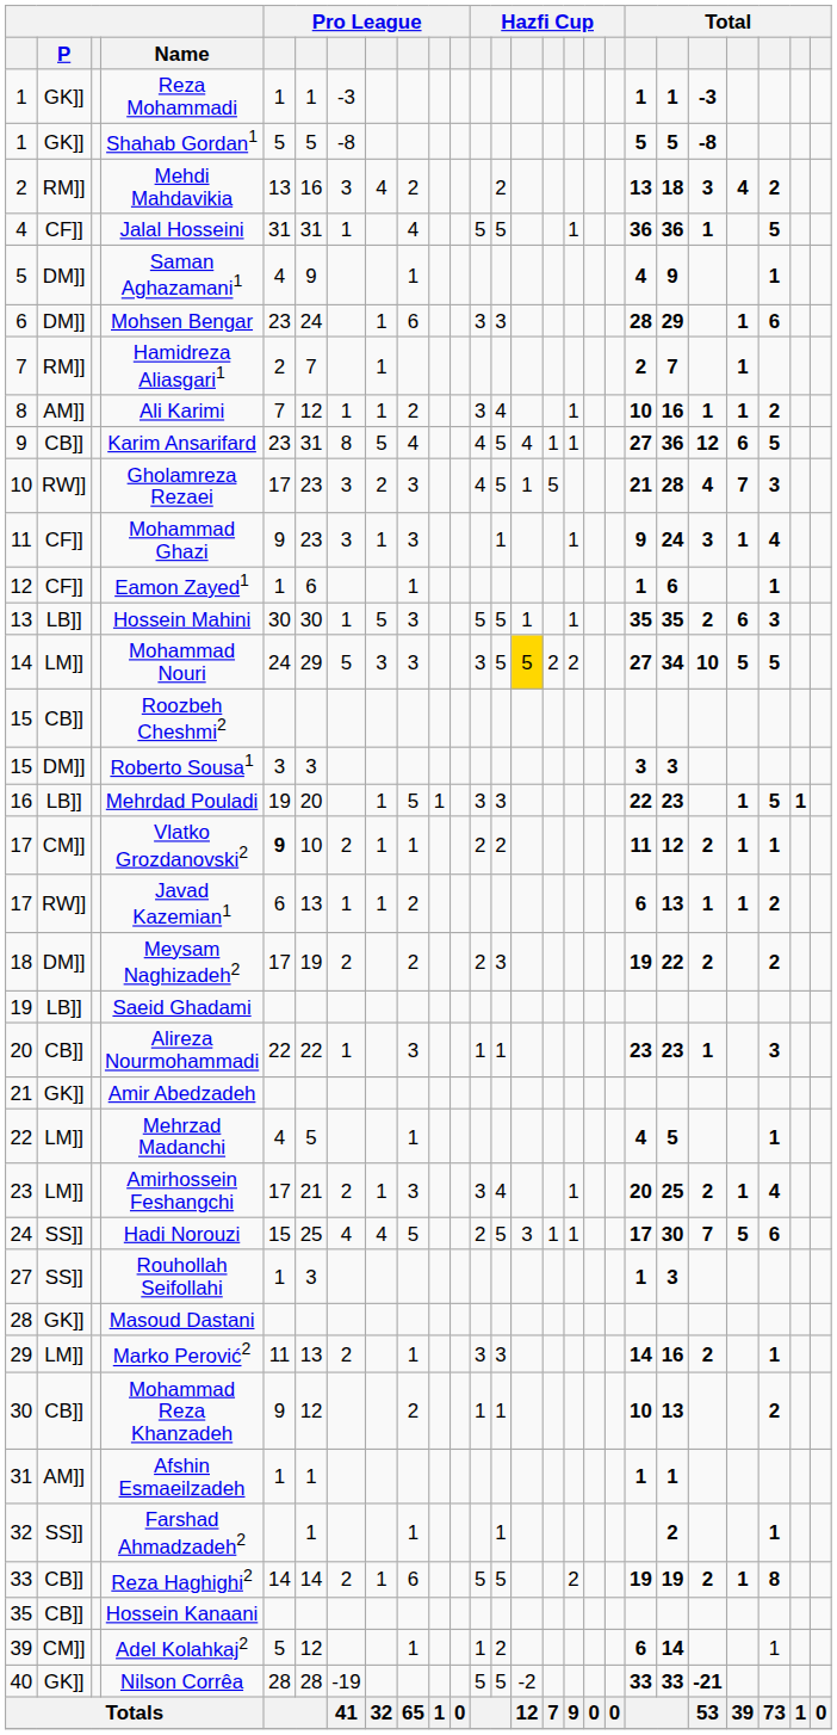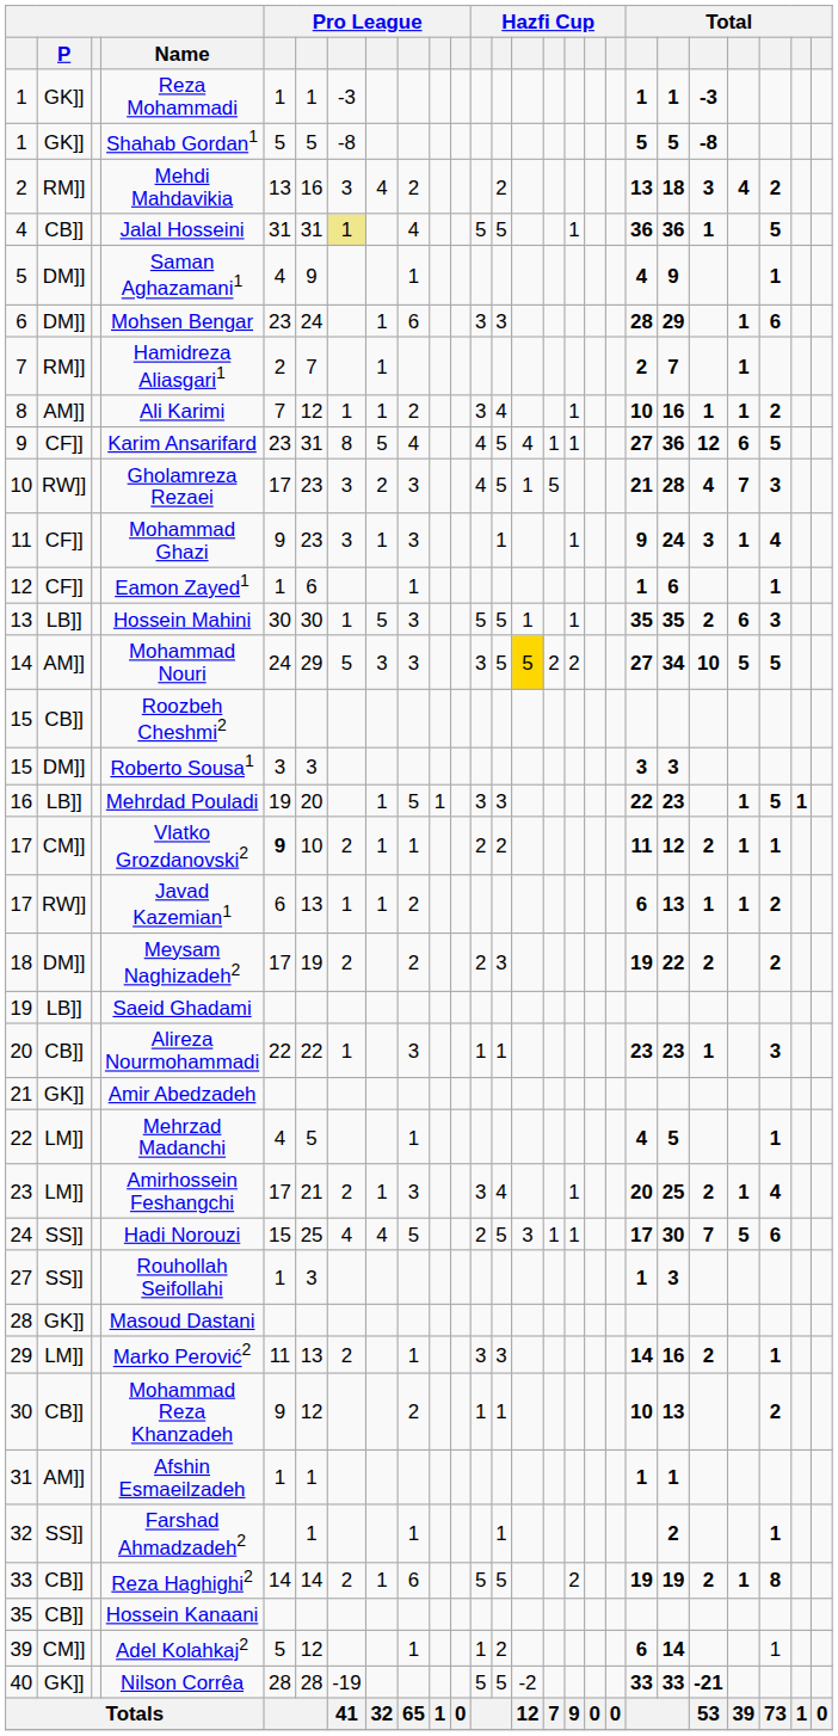Jalal Hosseini | P: CF]] -> CB]]
Jalal Hosseini | column 7: no background -> khaki background
Karim Ansarifard | P: CB]] -> CF]]
Mohammad Nouri | P: LM]] -> AM]]
